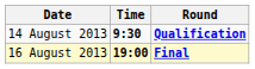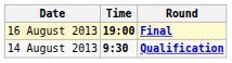rows swapped: 14 August 2013 <-> 16 August 2013
